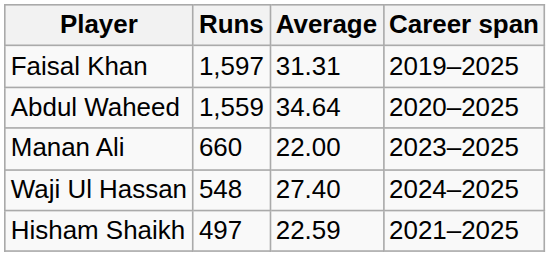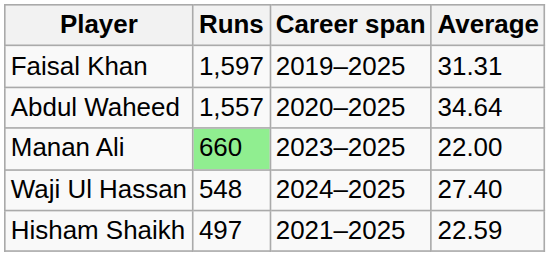columns swapped: Average <-> Career span
Abdul Waheed | Runs: 1,559 -> 1,557
Manan Ali | Runs: no background -> lightgreen background
